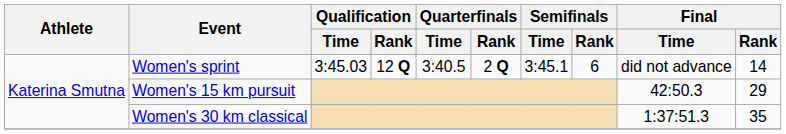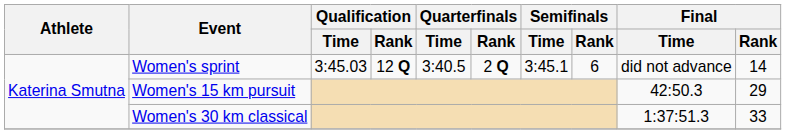Women's 30 km classical | Final / Rank: 35 -> 33
